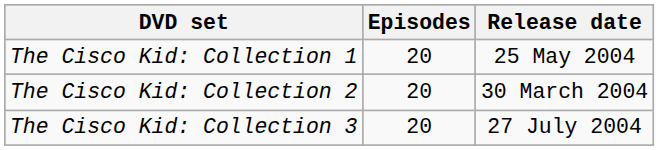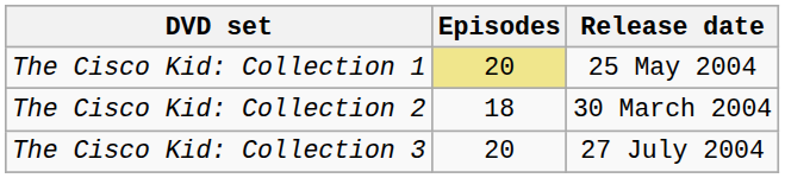The Cisco Kid: Collection 1 | Episodes: no background -> khaki background
The Cisco Kid: Collection 2 | Episodes: 20 -> 18
